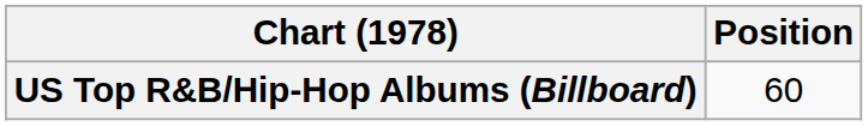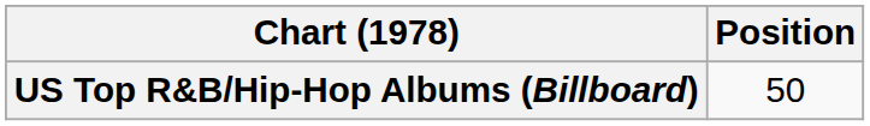US Top R&B/Hip-Hop Albums (Billboard) | Position: 60 -> 50
